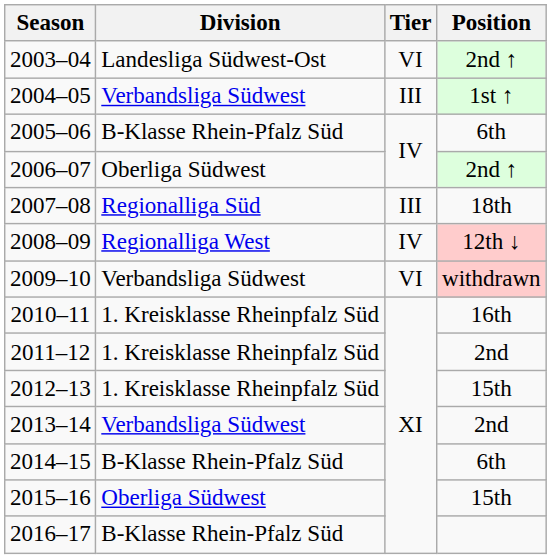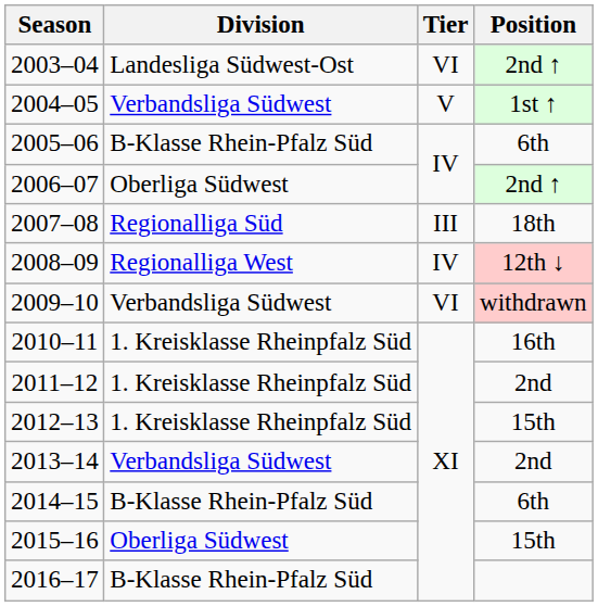2004–05 | Tier: III -> V
